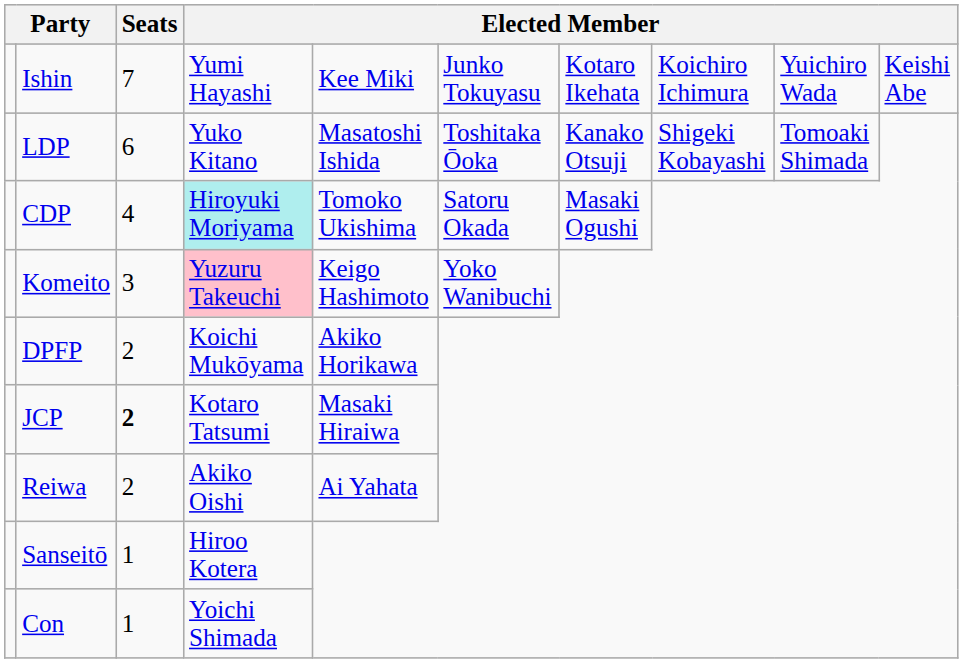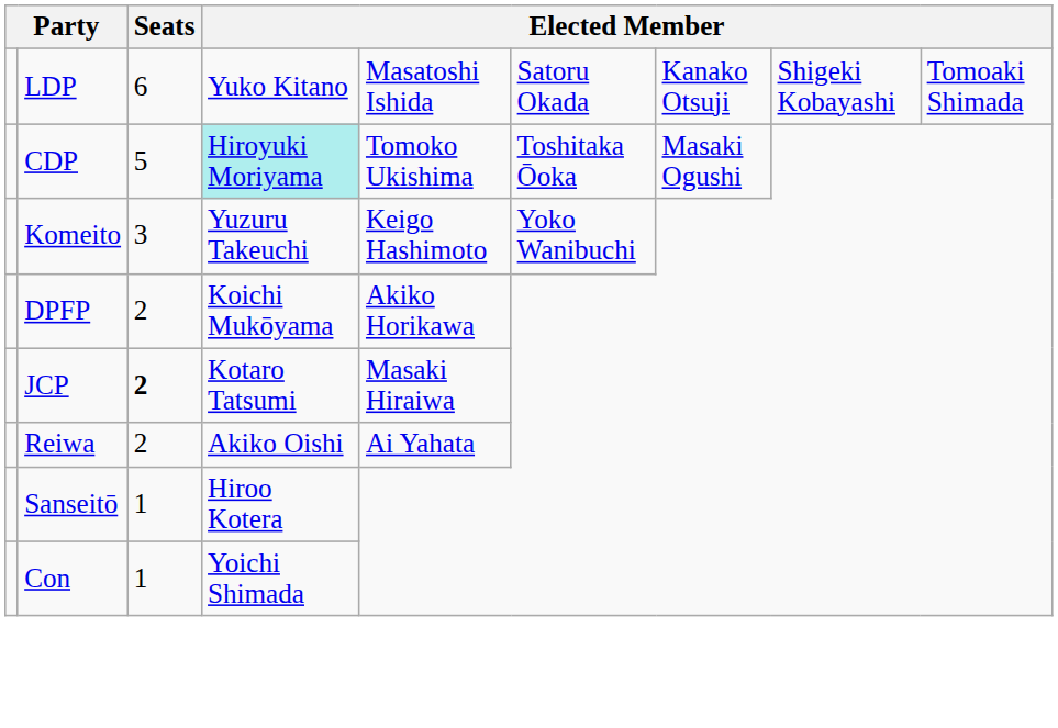- row: Ishin | 7 | Yumi Hayashi | Kee Miki | Junko Tokuyasu | Kotaro Ikehata | Koichiro Ichimura | Yuichiro Wada | Keishi Abe
LDP | column 6: Toshitaka Ōoka -> Satoru Okada
CDP | Seats: 4 -> 5
CDP | column 6: Satoru Okada -> Toshitaka Ōoka
Komeito | column 4: pink background -> no background
